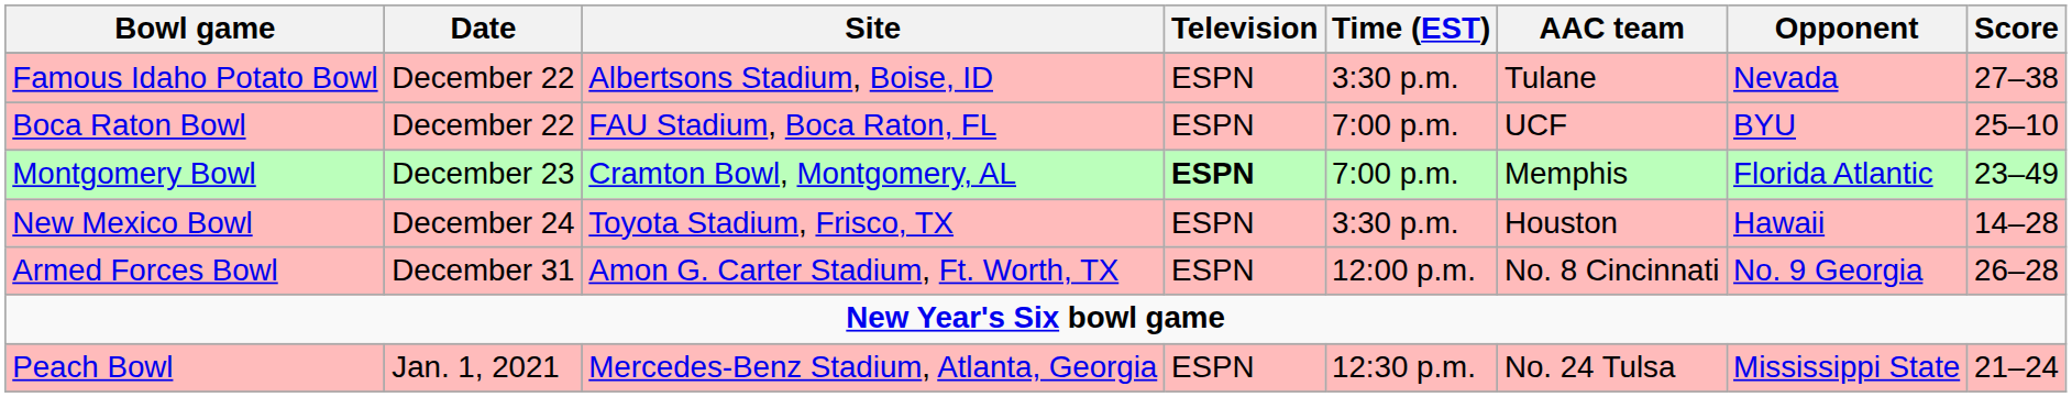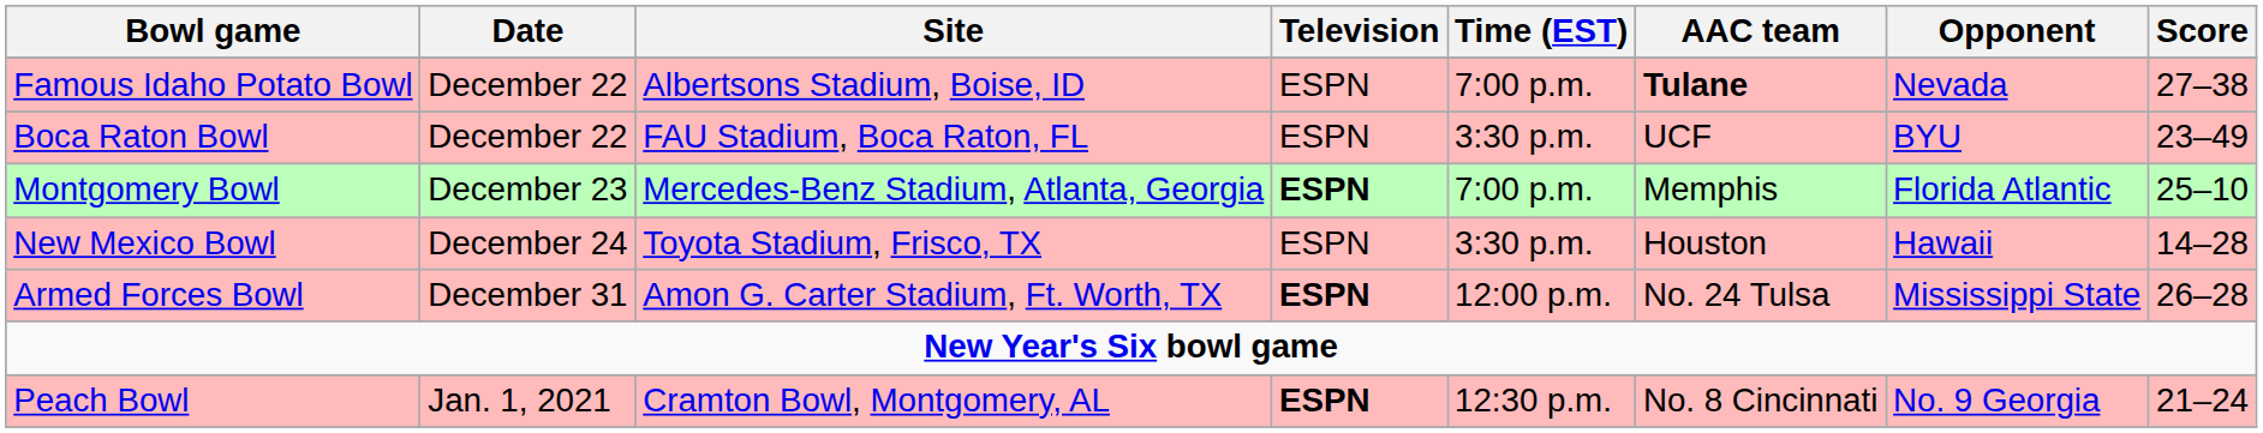Famous Idaho Potato Bowl | Time (EST): 3:30 p.m. -> 7:00 p.m.
Famous Idaho Potato Bowl | AAC team: normal -> bold
Boca Raton Bowl | Time (EST): 7:00 p.m. -> 3:30 p.m.
Boca Raton Bowl | Score: 25–10 -> 23–49
Montgomery Bowl | Site: Cramton Bowl, Montgomery, AL -> Mercedes-Benz Stadium, Atlanta, Georgia
Montgomery Bowl | Score: 23–49 -> 25–10
Armed Forces Bowl | Television: normal -> bold
Armed Forces Bowl | AAC team: No. 8 Cincinnati -> No. 24 Tulsa
Armed Forces Bowl | Opponent: No. 9 Georgia -> Mississippi State
Peach Bowl | Site: Mercedes-Benz Stadium, Atlanta, Georgia -> Cramton Bowl, Montgomery, AL
Peach Bowl | Television: normal -> bold
Peach Bowl | AAC team: No. 24 Tulsa -> No. 8 Cincinnati
Peach Bowl | Opponent: Mississippi State -> No. 9 Georgia
